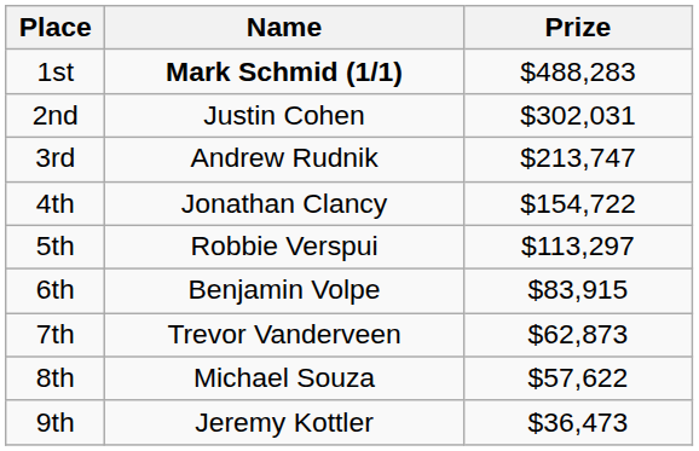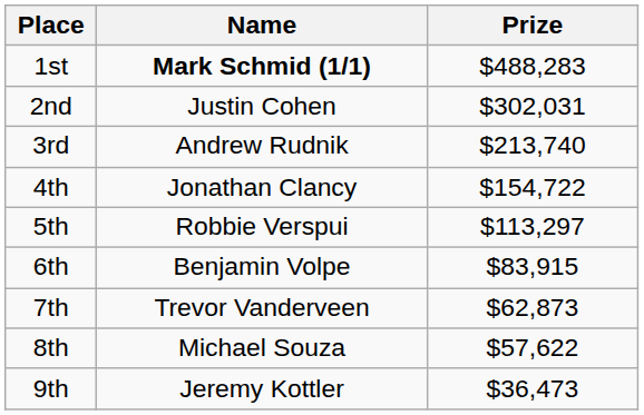3rd | Prize: $213,747 -> $213,740
